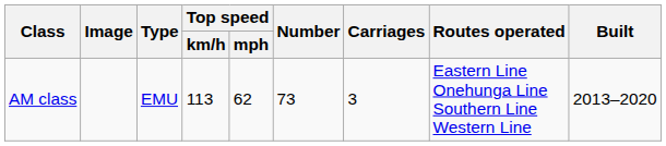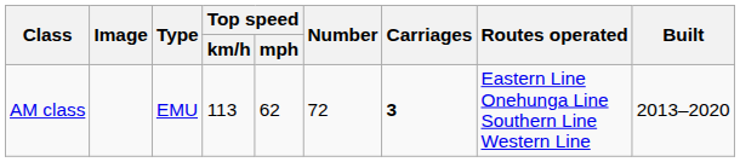AM class | Number: 73 -> 72
AM class | Carriages: normal -> bold
